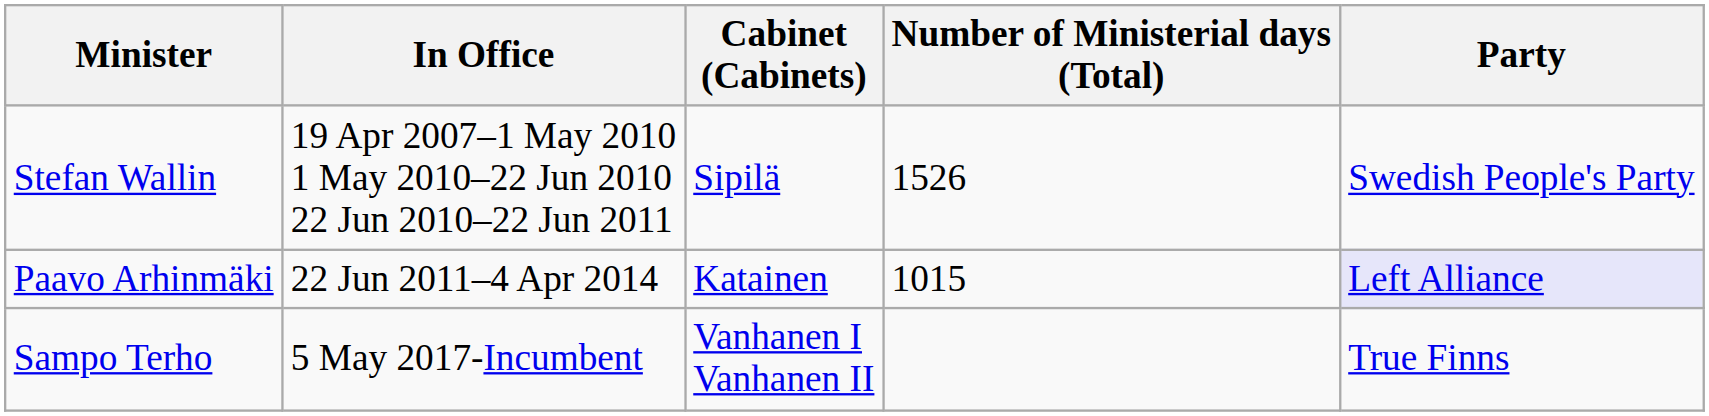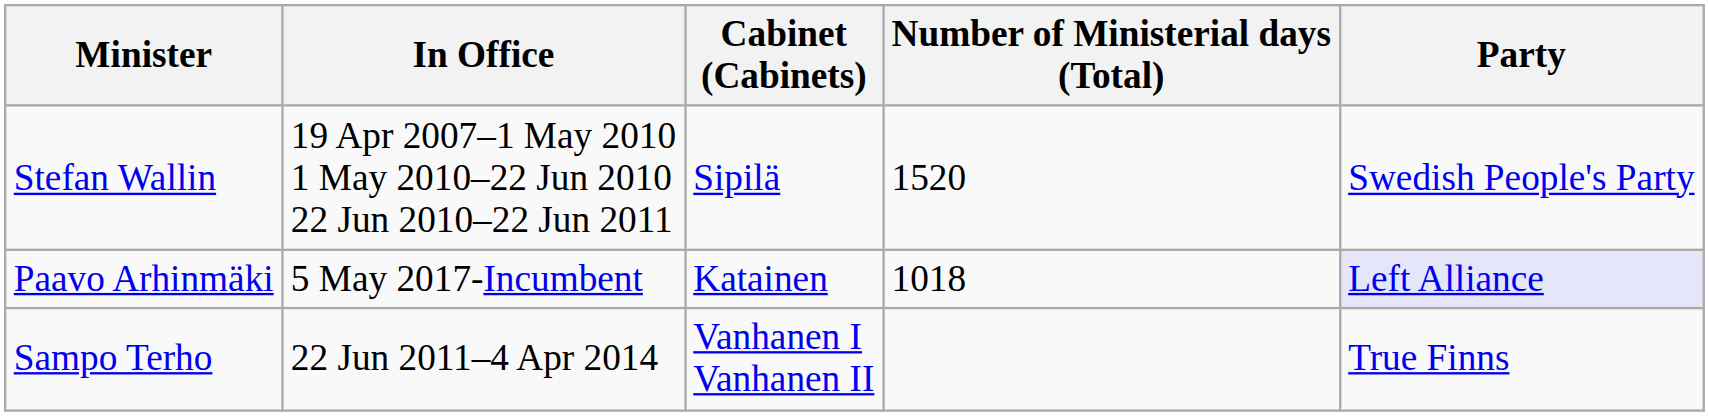Stefan Wallin | Number of Ministerial days (Total): 1526 -> 1520
Paavo Arhinmäki | In Office: 22 Jun 2011–4 Apr 2014 -> 5 May 2017-Incumbent
Paavo Arhinmäki | Number of Ministerial days (Total): 1015 -> 1018
Sampo Terho | In Office: 5 May 2017-Incumbent -> 22 Jun 2011–4 Apr 2014
